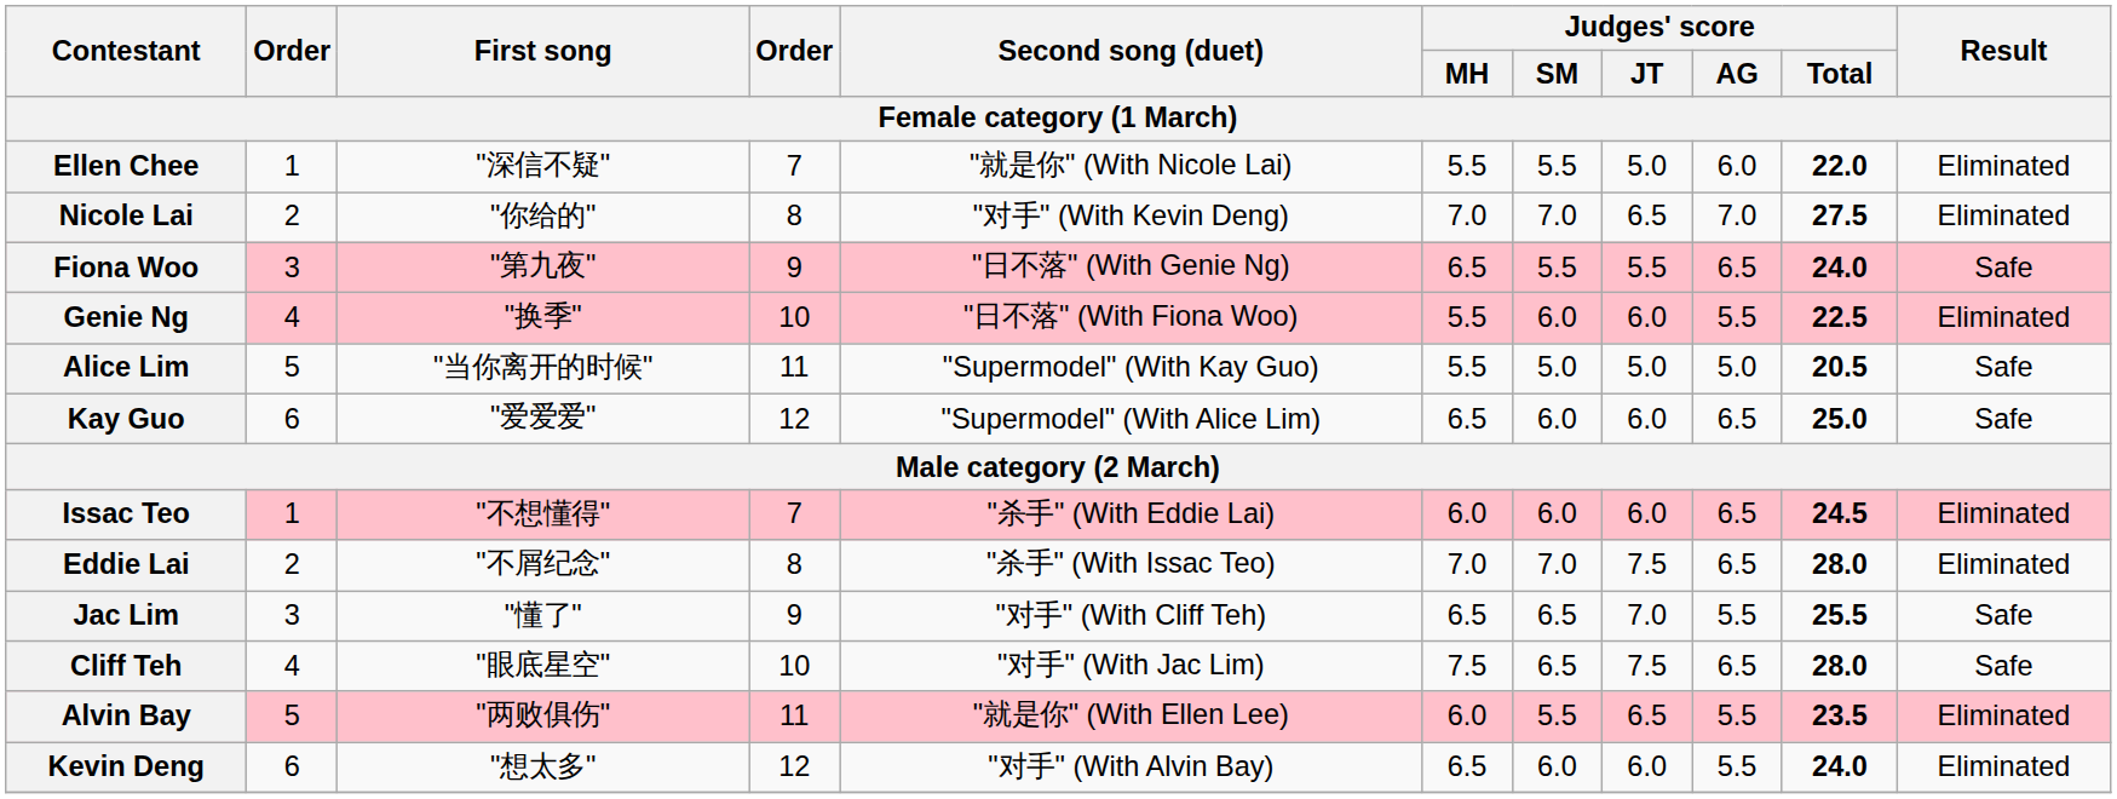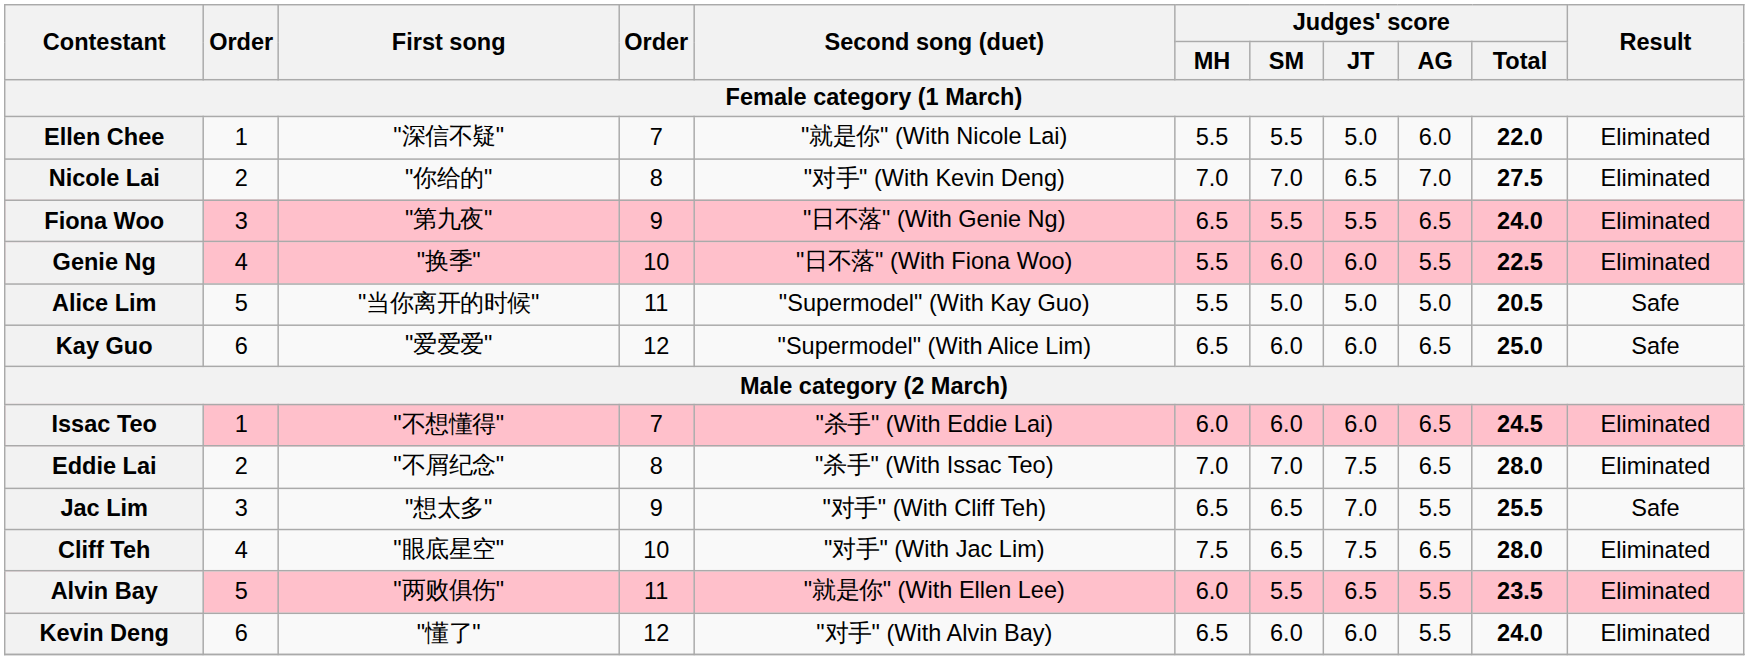Fiona Woo | Result: Safe -> Eliminated
Jac Lim | First song: "懂了" -> "想太多"
Cliff Teh | Result: Safe -> Eliminated
Kevin Deng | First song: "想太多" -> "懂了"
